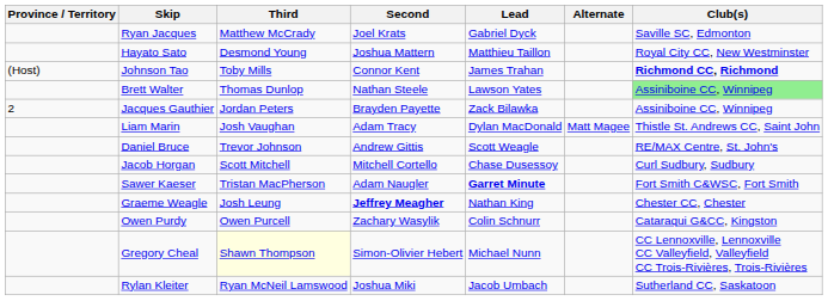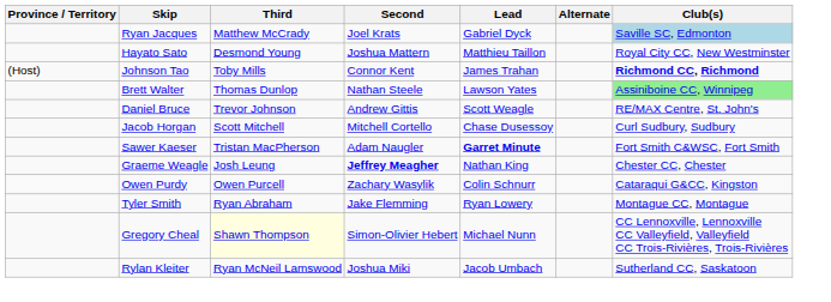Ryan Jacques | Club(s): no background -> lightblue background
- row: 2 | Jacques Gauthier | Jordan Peters | Brayden Payette | Zack Bilawka | Assiniboine CC, Winnipeg
- row: Liam Marin | Josh Vaughan | Adam Tracy | Dylan MacDonald | Matt Magee | Thistle St. Andrews CC, Saint John
+ row: Tyler Smith | Ryan Abraham | Jake Flemming | Ryan Lowery | Montague CC, Montague
